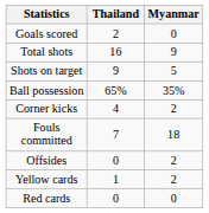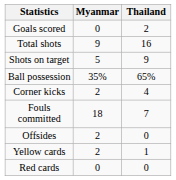columns swapped: Myanmar <-> Thailand
